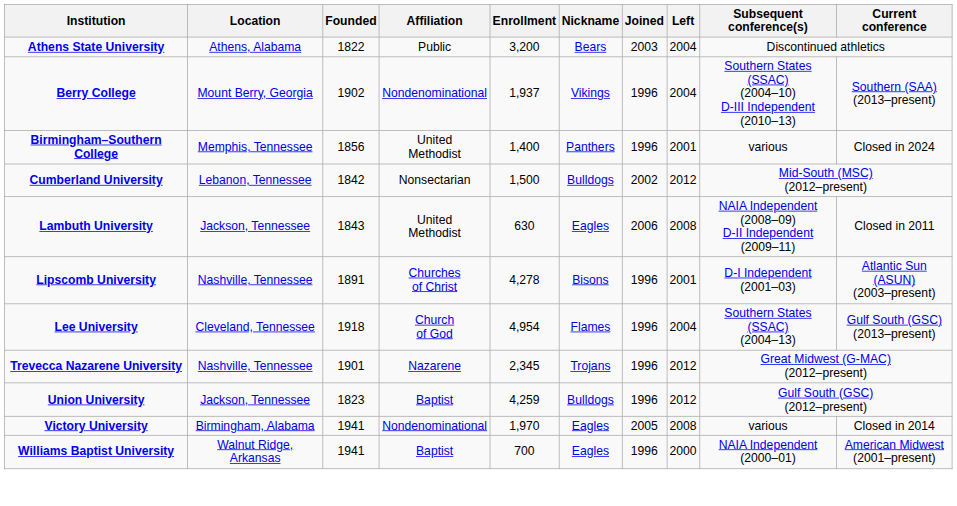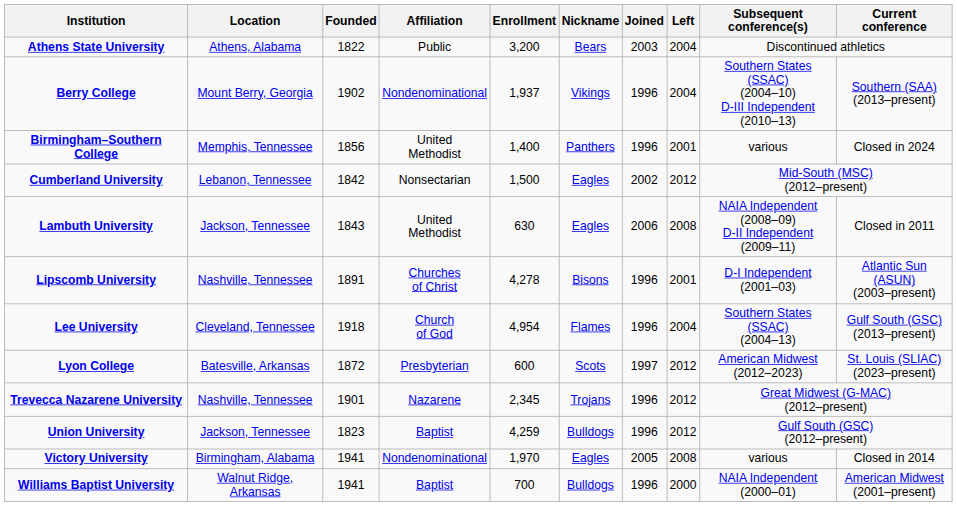Cumberland University | Nickname: Bulldogs -> Eagles
+ row: Lyon College | Batesville, Arkansas | 1872 | Presbyterian | 600 | Scots | 1997 | 2012 | American Midwest (2012–2023) | St. Louis (SLIAC) (2023–present)
Williams Baptist University | Nickname: Eagles -> Bulldogs
